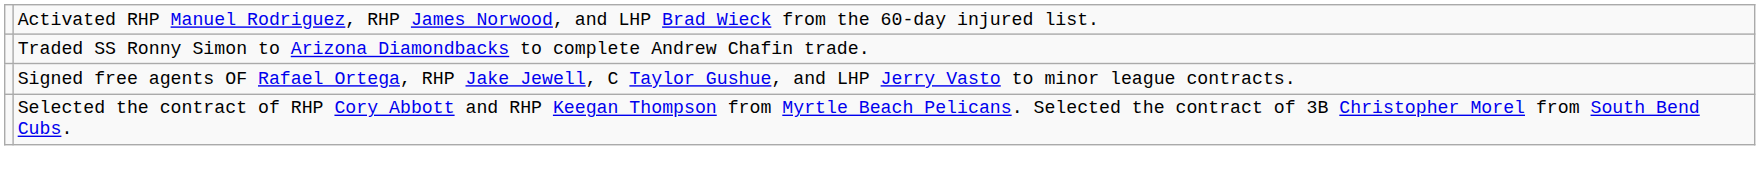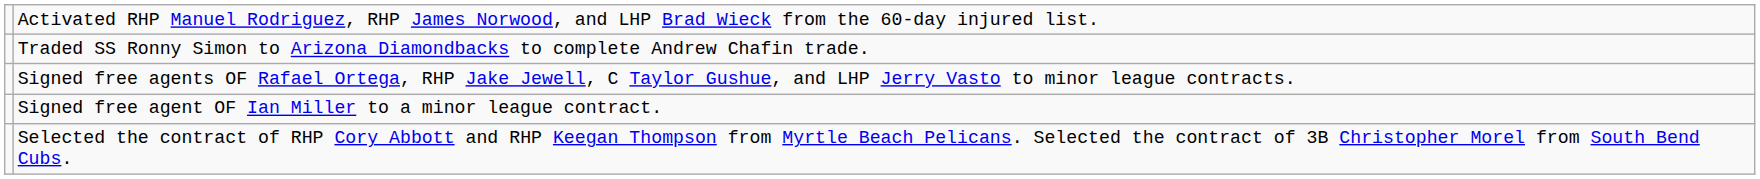+ row: Signed free agent OF Ian Miller to a minor league contract.
